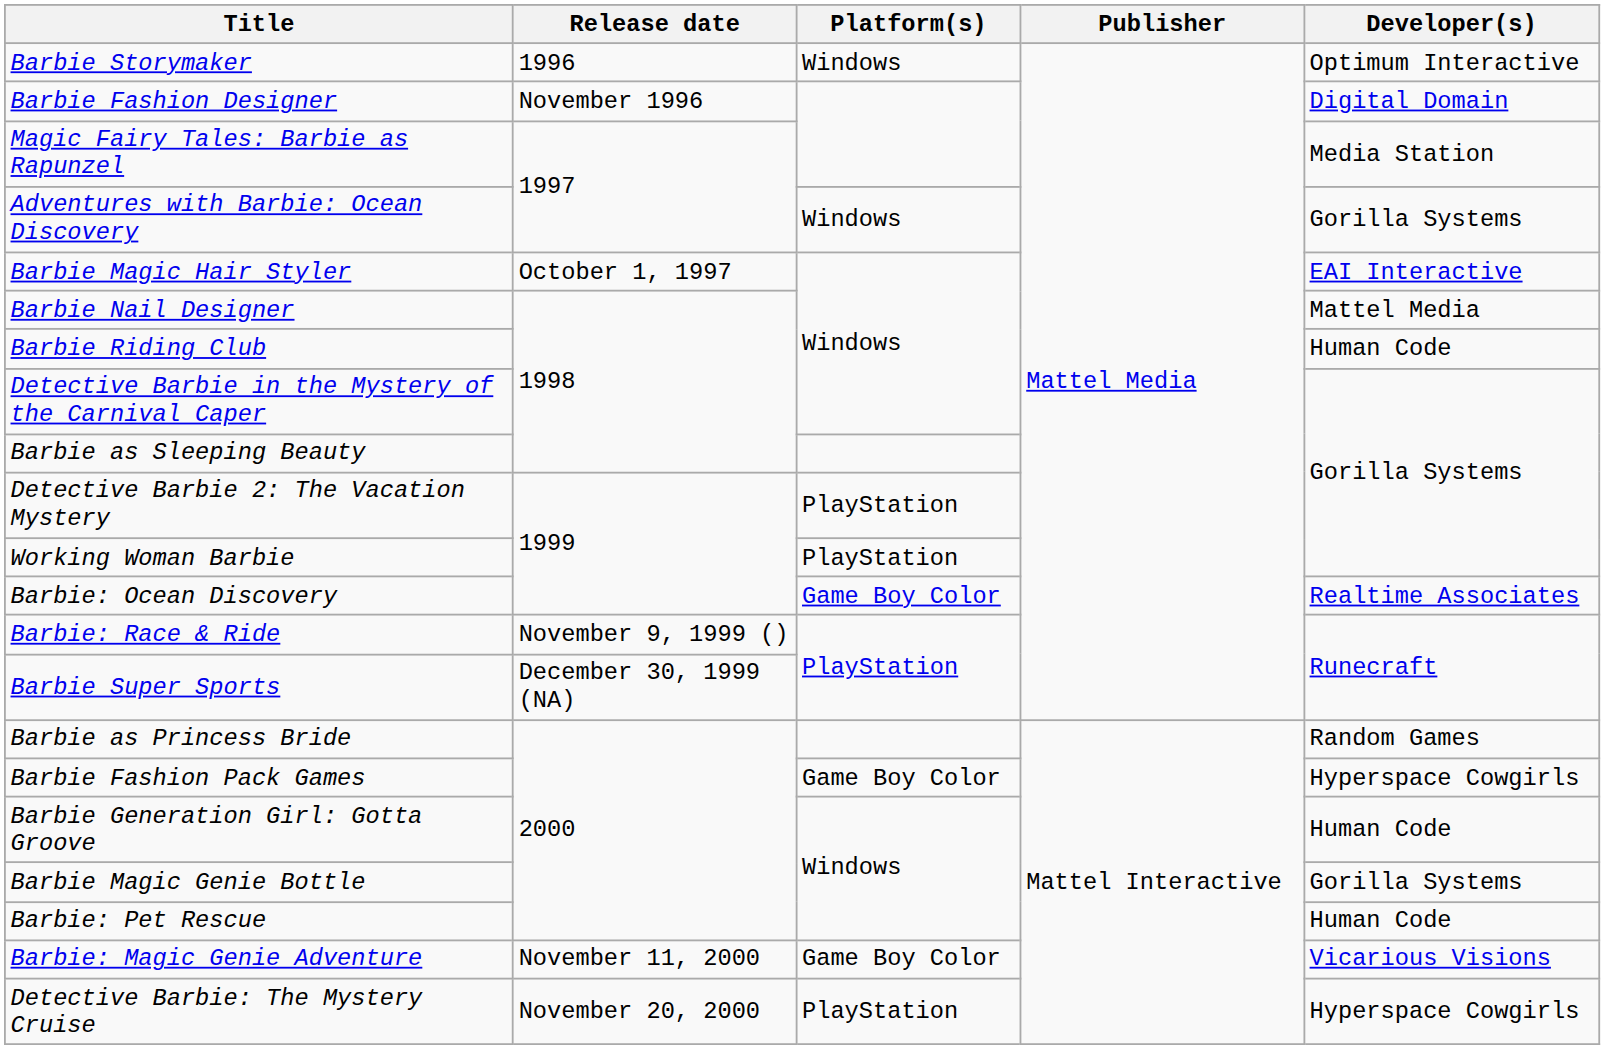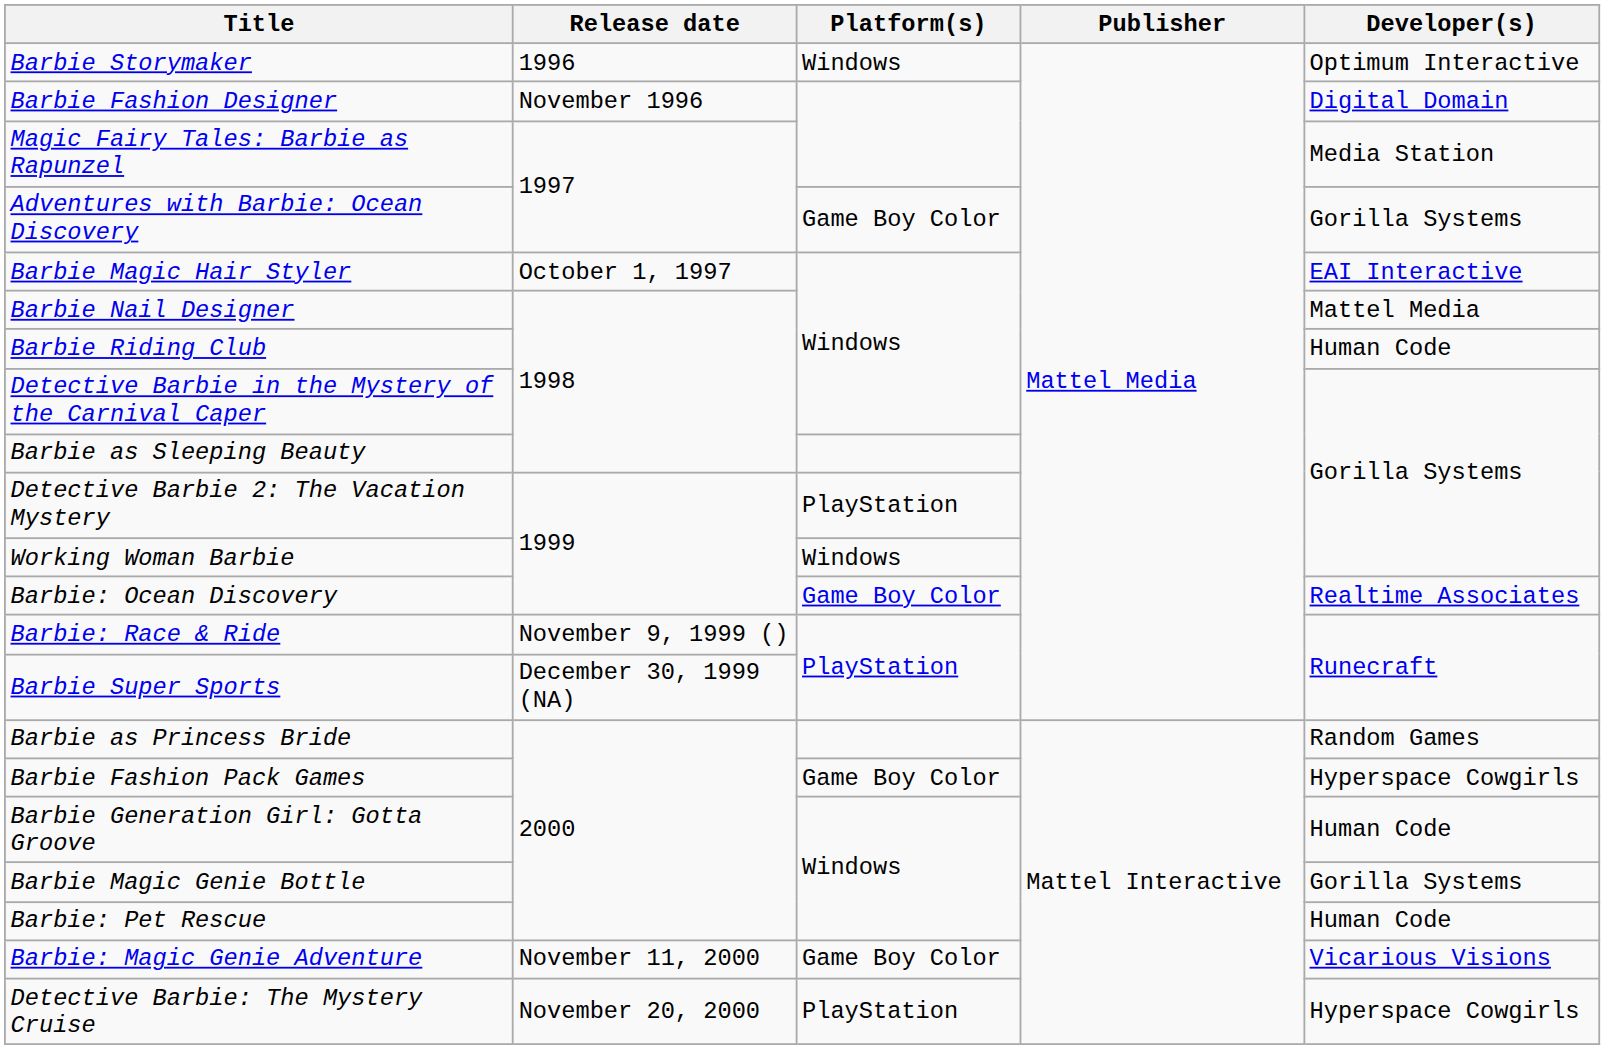Adventures with Barbie: Ocean Discovery | Platform(s): Windows -> Game Boy Color
Working Woman Barbie | Platform(s): PlayStation -> Windows
